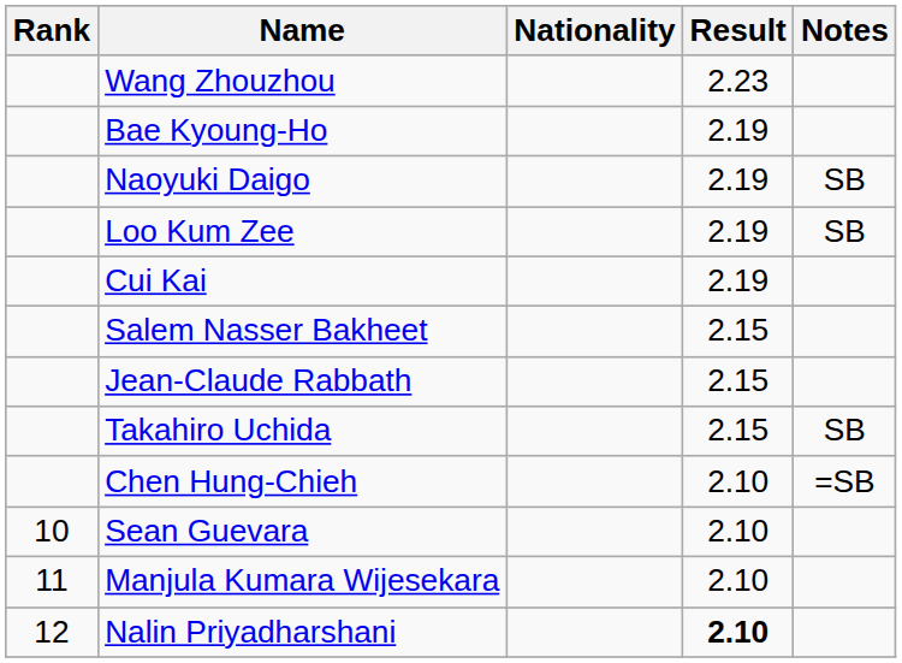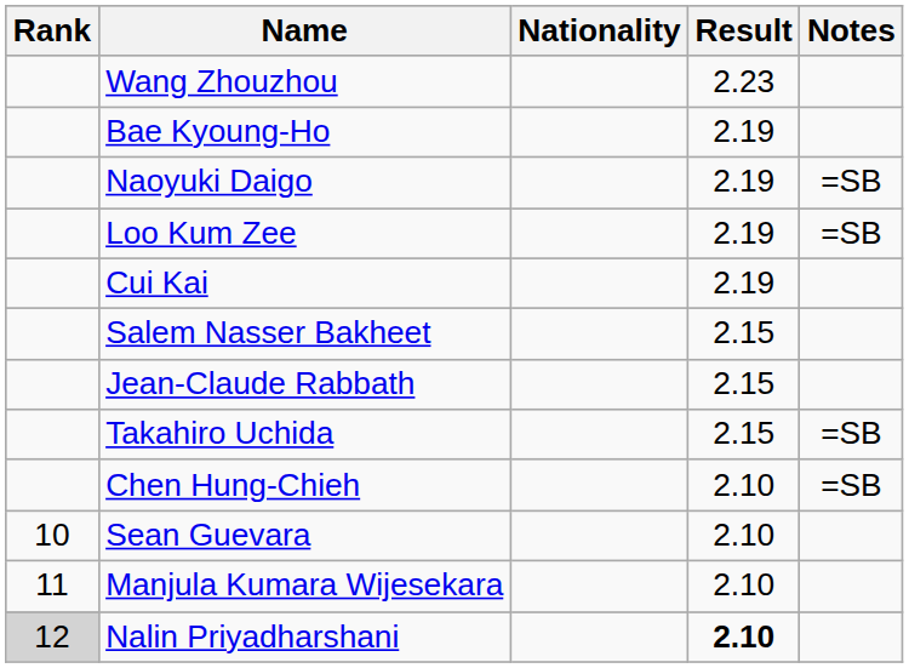Naoyuki Daigo | Notes: SB -> =SB
Loo Kum Zee | Notes: SB -> =SB
Takahiro Uchida | Notes: SB -> =SB
Nalin Priyadharshani | Rank: no background -> lightgrey background
